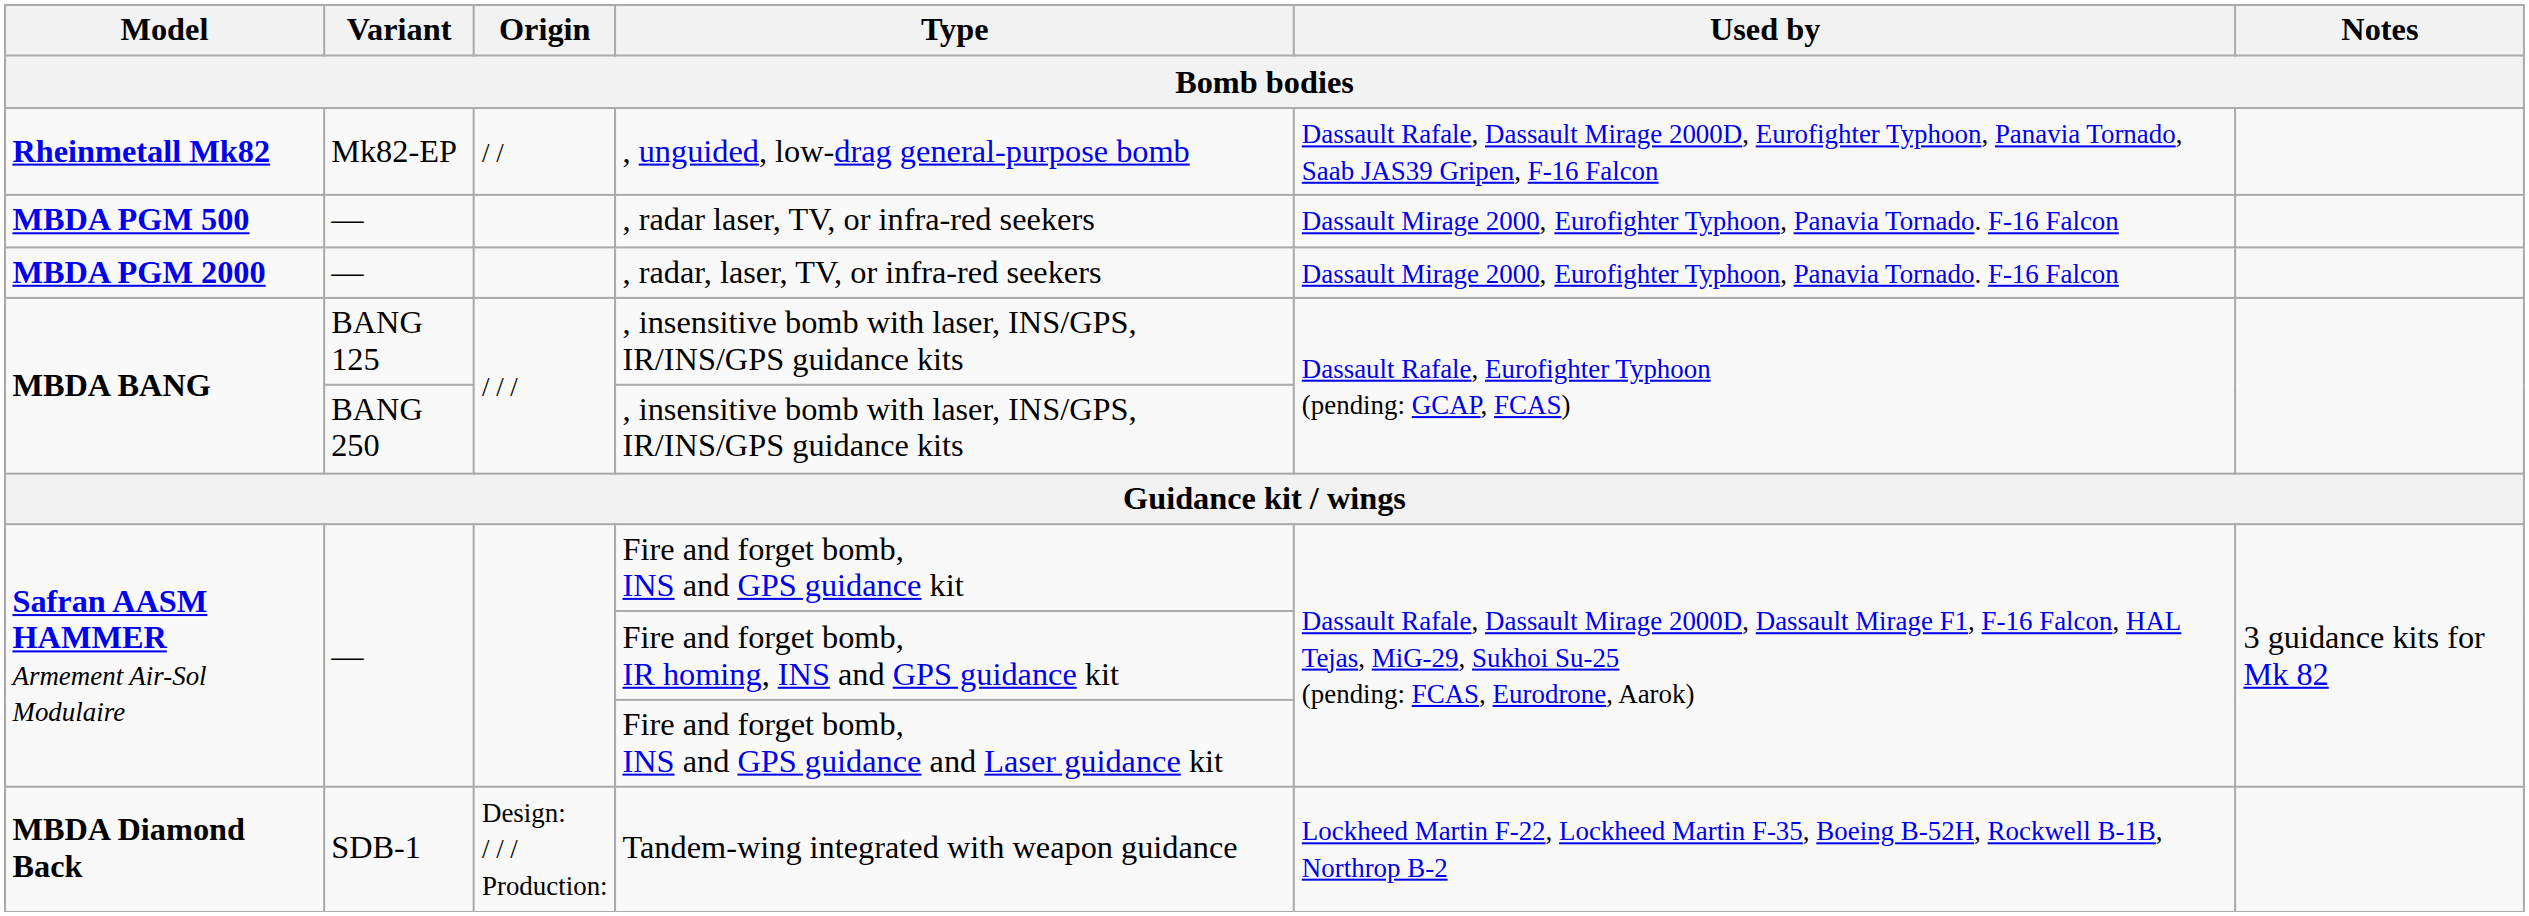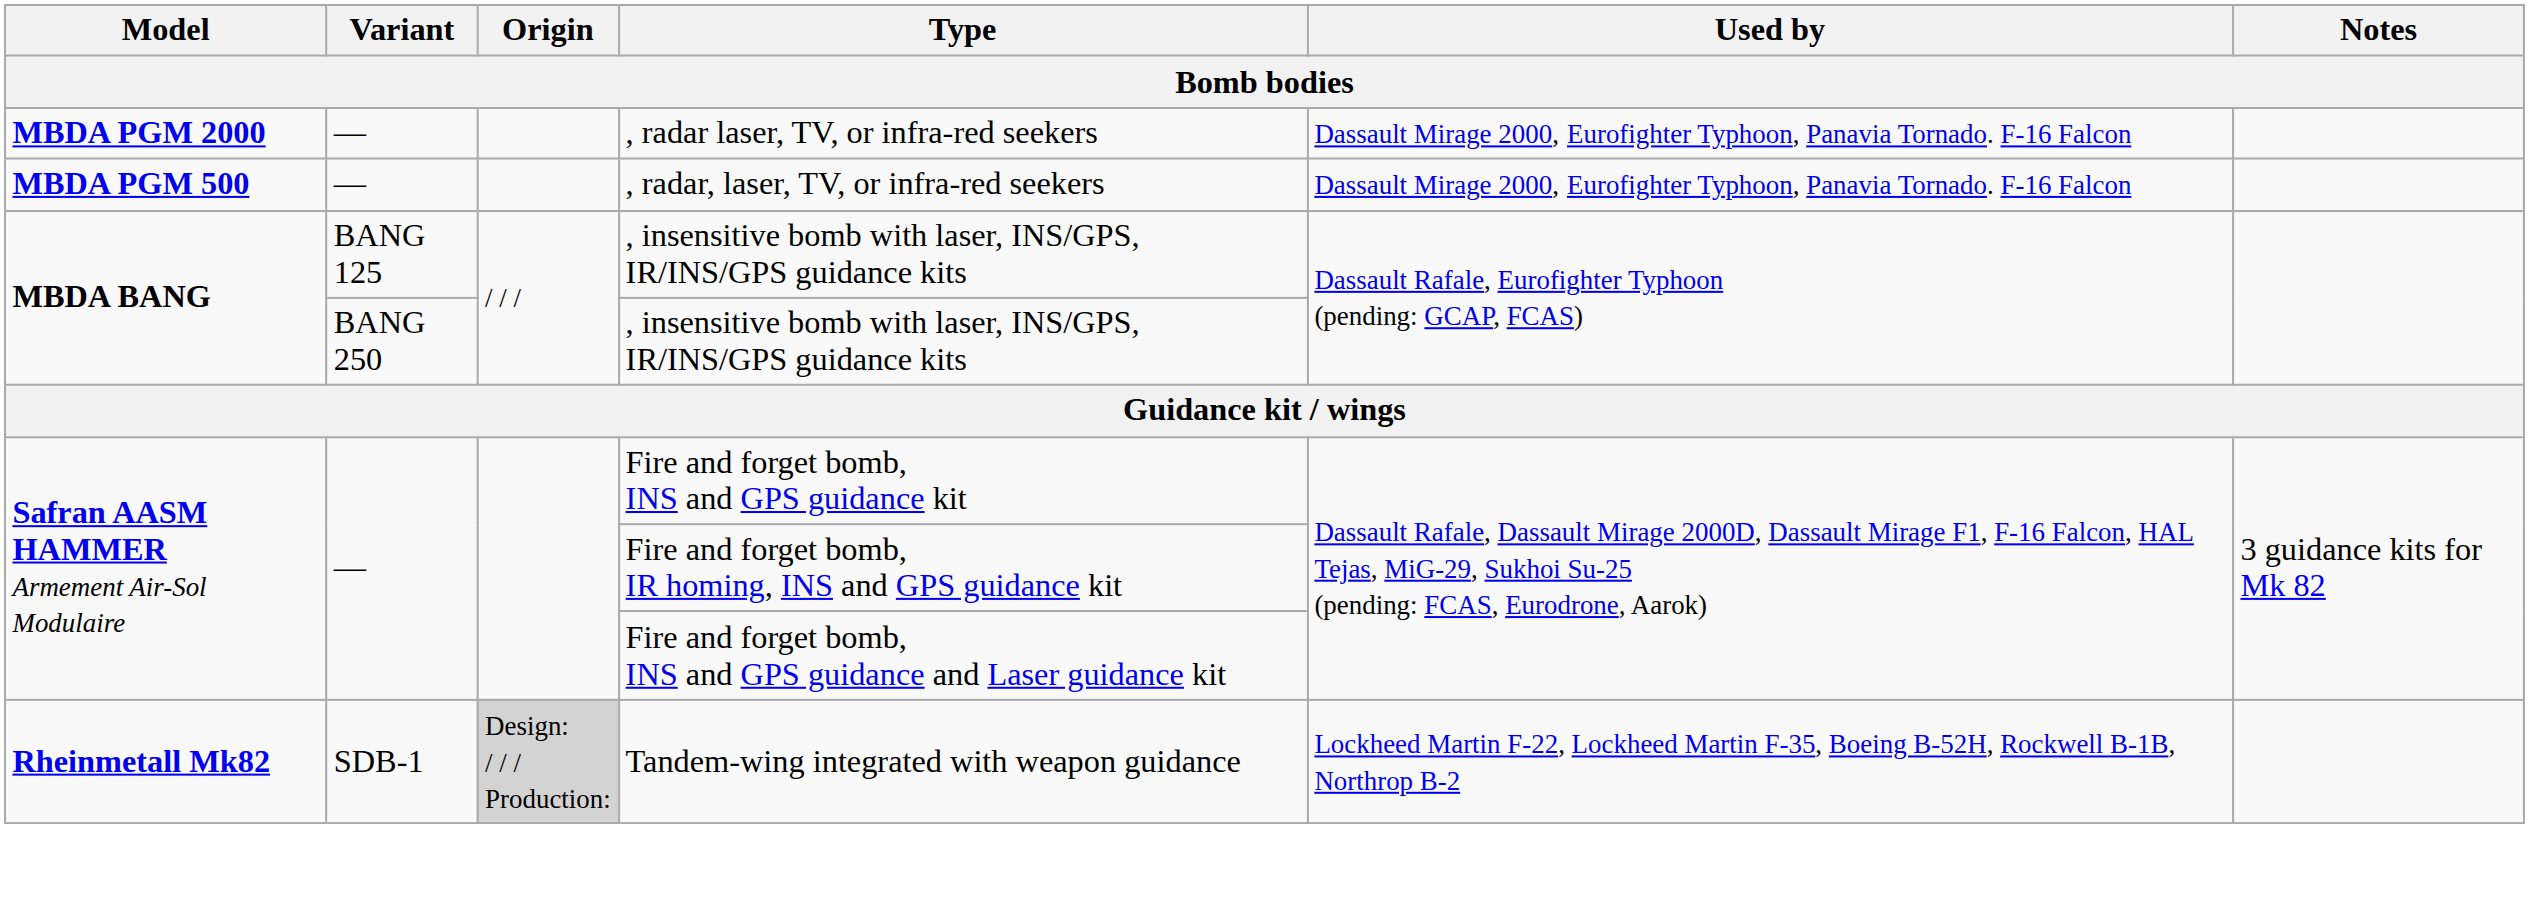- row: Rheinmetall Mk82 | Mk82-EP | / / | , unguided, low-drag general-purpose bomb | Dassault Rafale, Dassault Mirage 2000D, Eurofighter Typhoon, Panavia Tornado, Saab JAS39 Gripen, F-16 Falcon
, radar laser, TV, or infra-red seekers | Model: MBDA PGM 500 -> MBDA PGM 2000
, radar, laser, TV, or infra-red seekers | Model: MBDA PGM 2000 -> MBDA PGM 500
Tandem-wing integrated with weapon guidance | Model: MBDA Diamond Back -> Rheinmetall Mk82
Tandem-wing integrated with weapon guidance | Origin: no background -> lightgrey background
